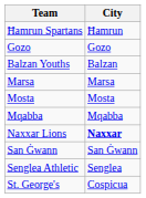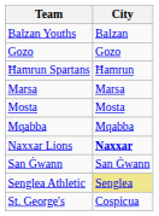rows swapped: Balzan Youths <-> Ħamrun Spartans
Senglea Athletic | City: no background -> khaki background
